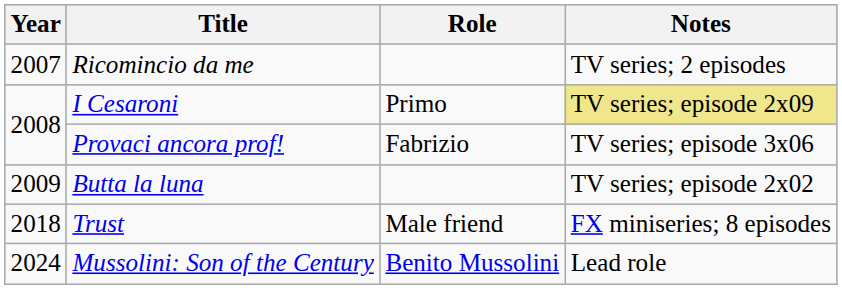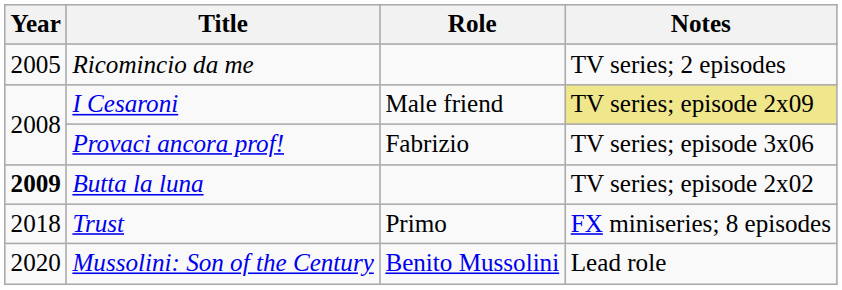Ricomincio da me | Year: 2007 -> 2005
I Cesaroni | Role: Primo -> Male friend
Butta la luna | Year: normal -> bold
Trust | Role: Male friend -> Primo
Mussolini: Son of the Century | Year: 2024 -> 2020
